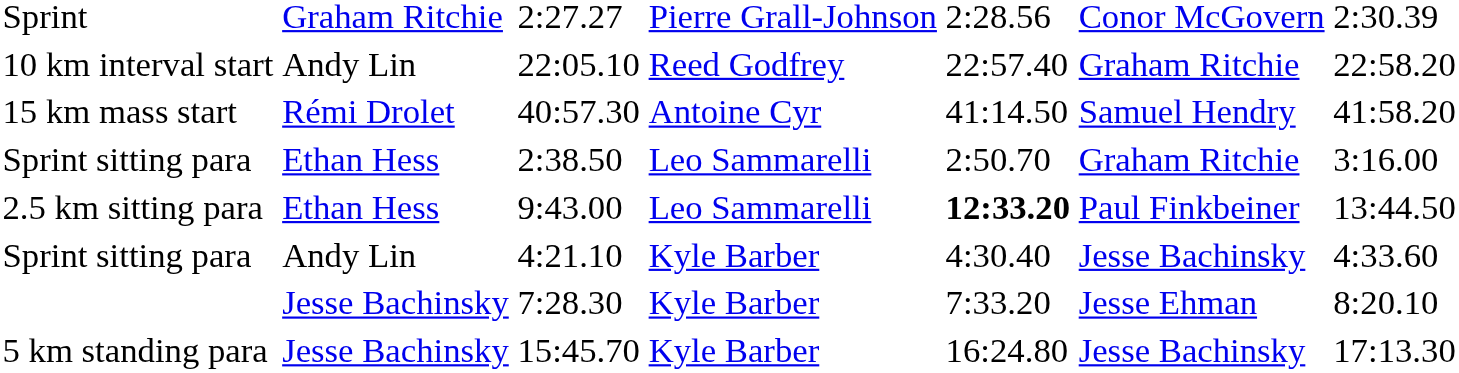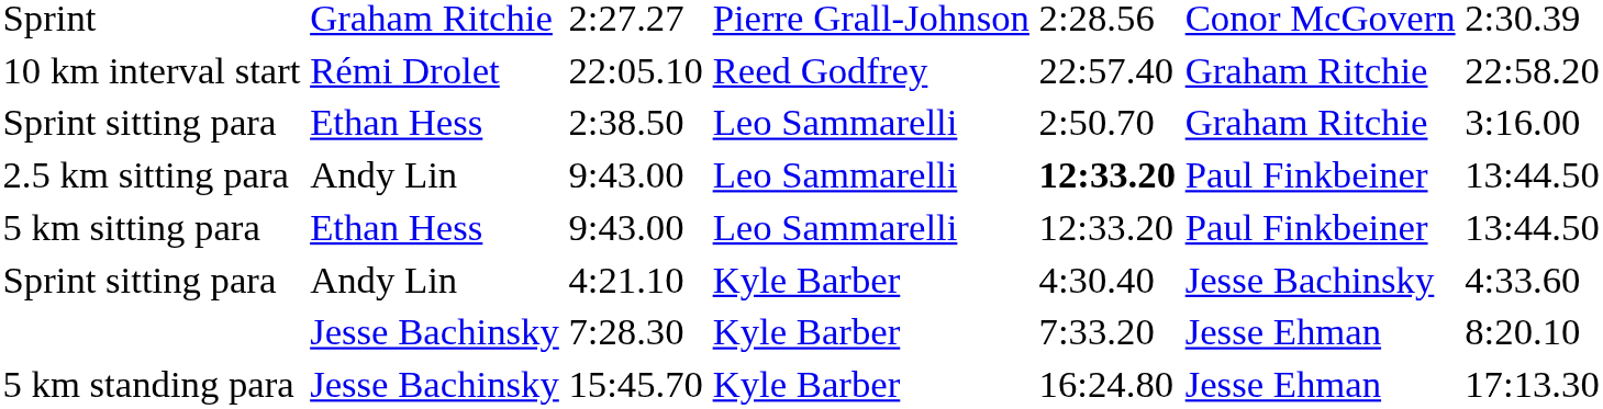10 km interval start | column 2: Andy Lin -> Rémi Drolet
- row: 15 km mass start | Rémi Drolet | 40:57.30 | Antoine Cyr | 41:14.50 | Samuel Hendry | 41:58.20
2.5 km sitting para | column 2: Ethan Hess -> Andy Lin
+ row: 5 km sitting para | Ethan Hess | 9:43.00 | Leo Sammarelli | 12:33.20 | Paul Finkbeiner | 13:44.50
5 km standing para | column 6: Jesse Bachinsky -> Jesse Ehman
